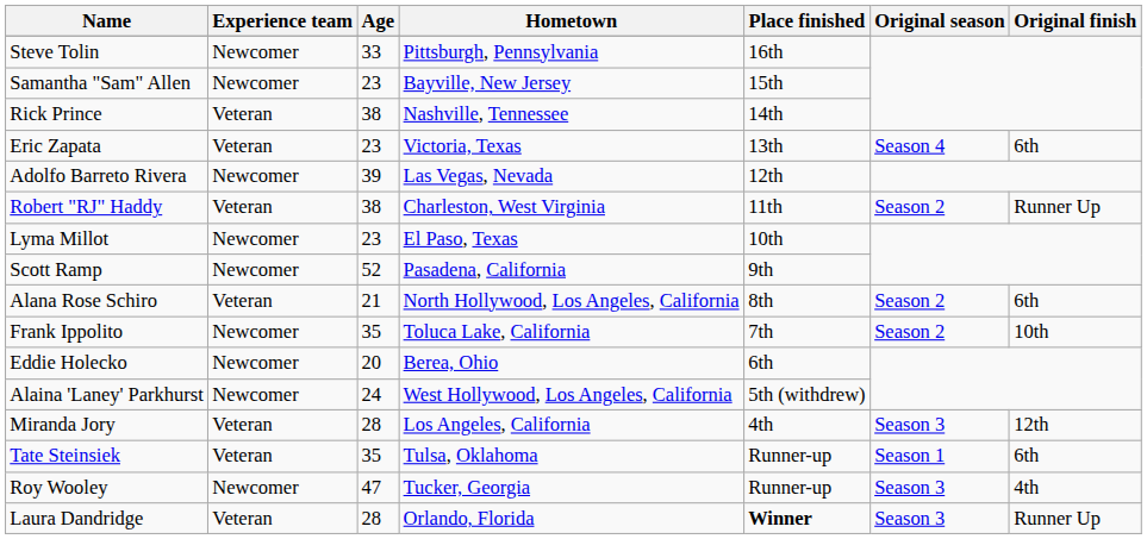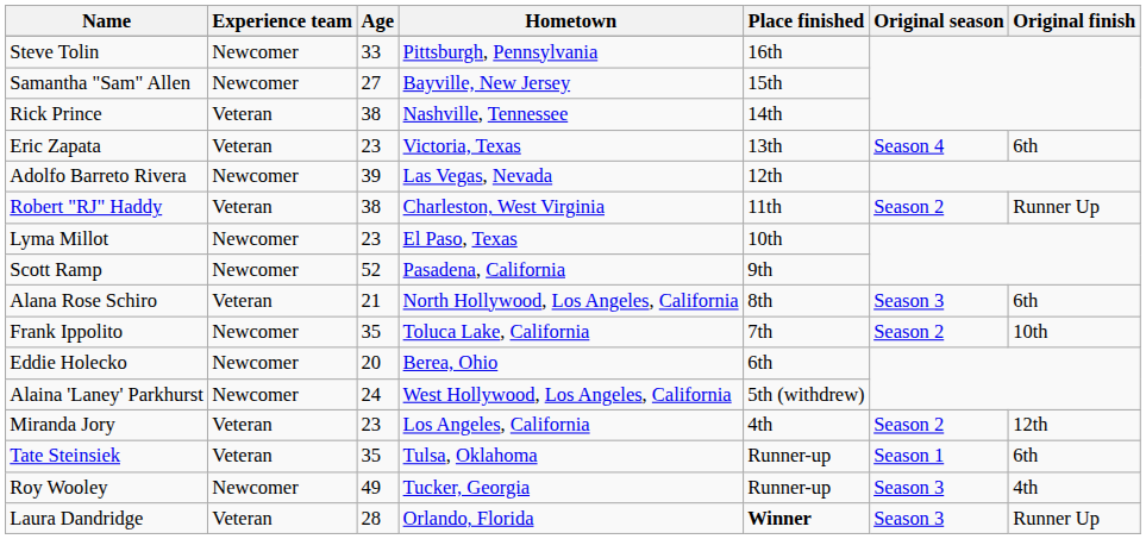Samantha "Sam" Allen | Age: 23 -> 27
Alana Rose Schiro | Original season: Season 2 -> Season 3
Miranda Jory | Age: 28 -> 23
Miranda Jory | Original season: Season 3 -> Season 2
Roy Wooley | Age: 47 -> 49
